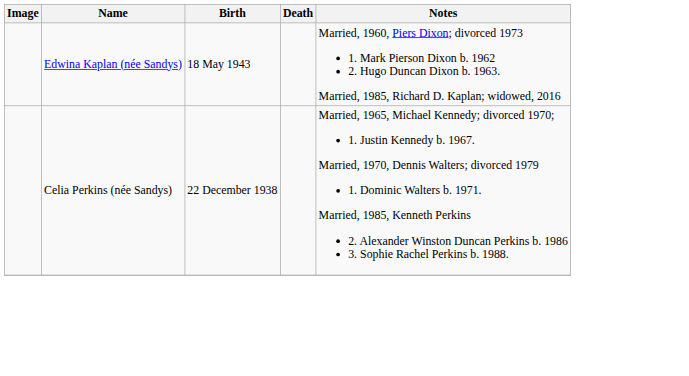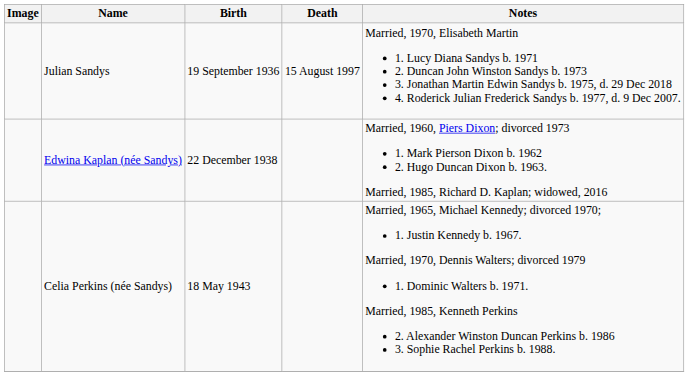+ row: Julian Sandys | 19 September 1936 | 15 August 1997 | Married, 1970, Elisabeth Martin 1. Lucy Diana Sandys b. 1971 2. Duncan John Winston Sandys b. 1973 3. Jonathan Martin Edwin Sandys b. 1975, d. 29 Dec 2018 4. Roderick Julian Frederick Sandys b. 1977, d. 9 Dec 2007.
Edwina Kaplan (née Sandys) | Birth: 18 May 1943 -> 22 December 1938
Celia Perkins (née Sandys) | Birth: 22 December 1938 -> 18 May 1943
